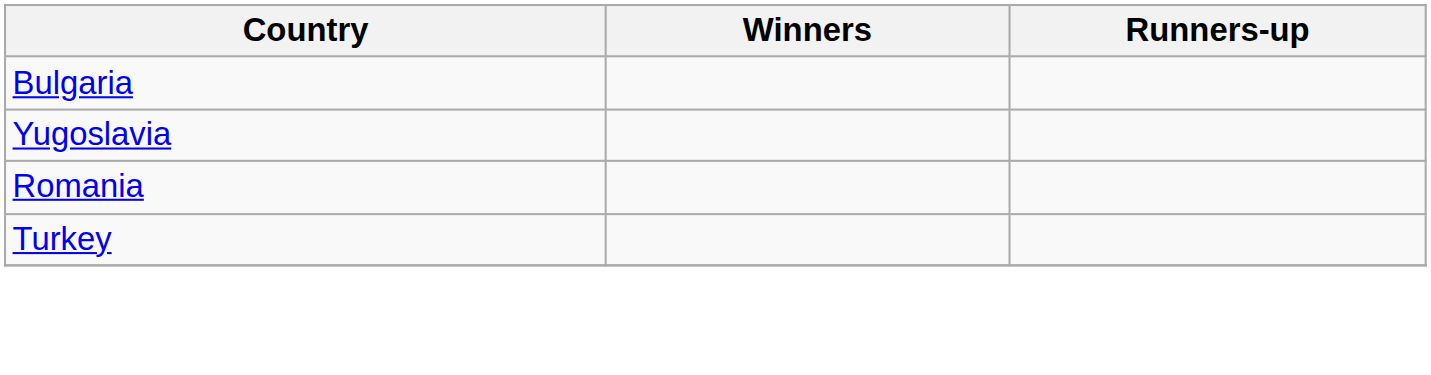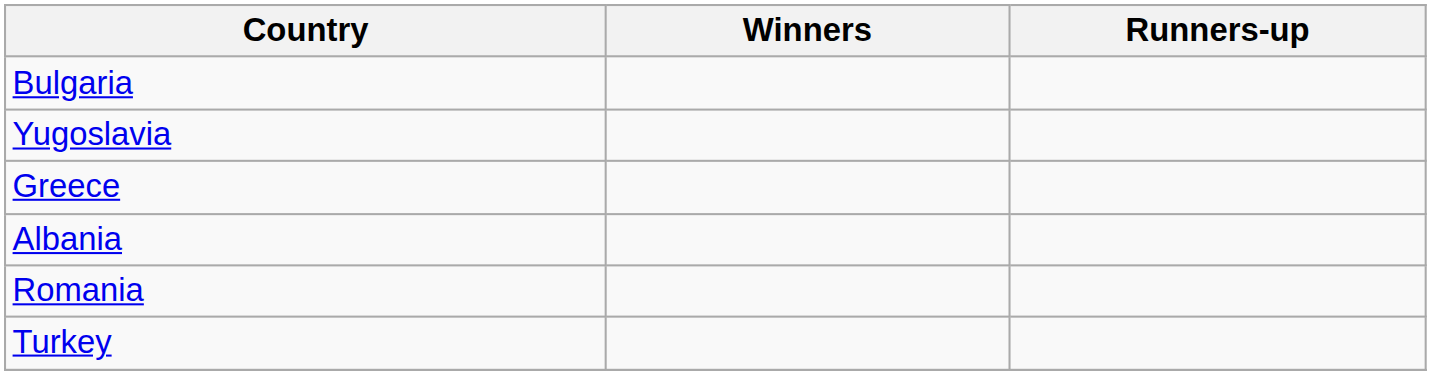+ row: Greece
+ row: Albania
